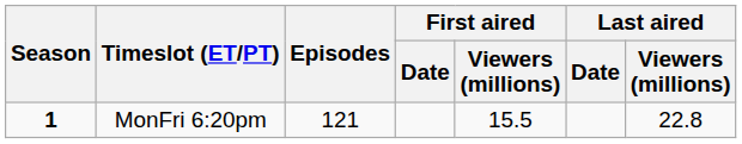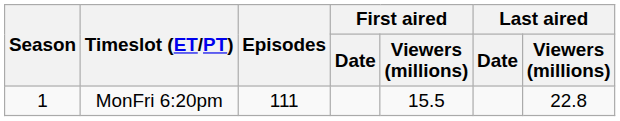MonFri 6:20pm | Season: bold -> normal
MonFri 6:20pm | Episodes: 121 -> 111
